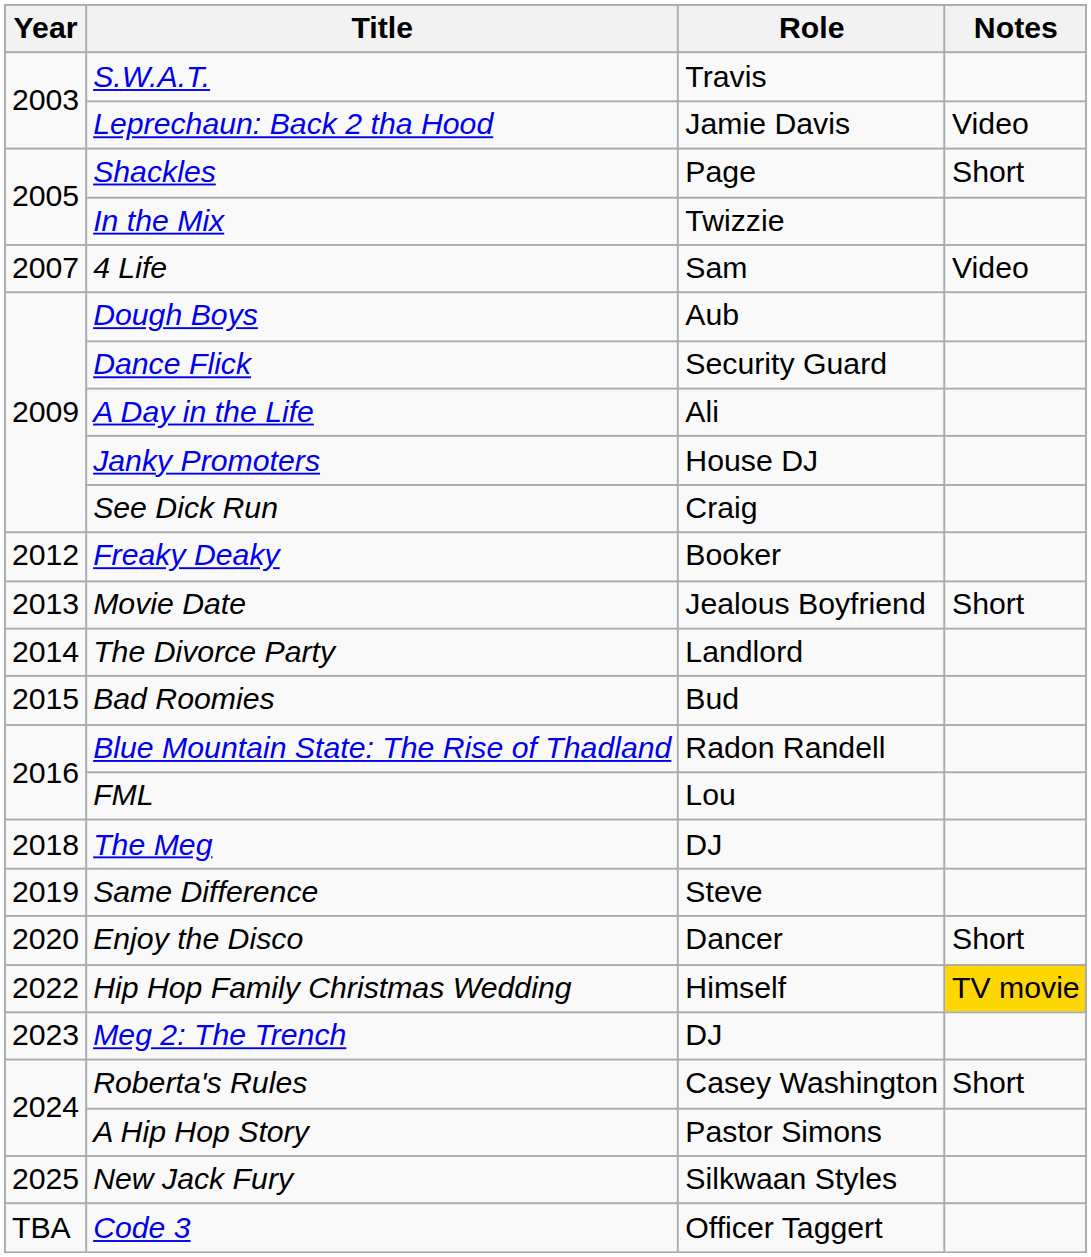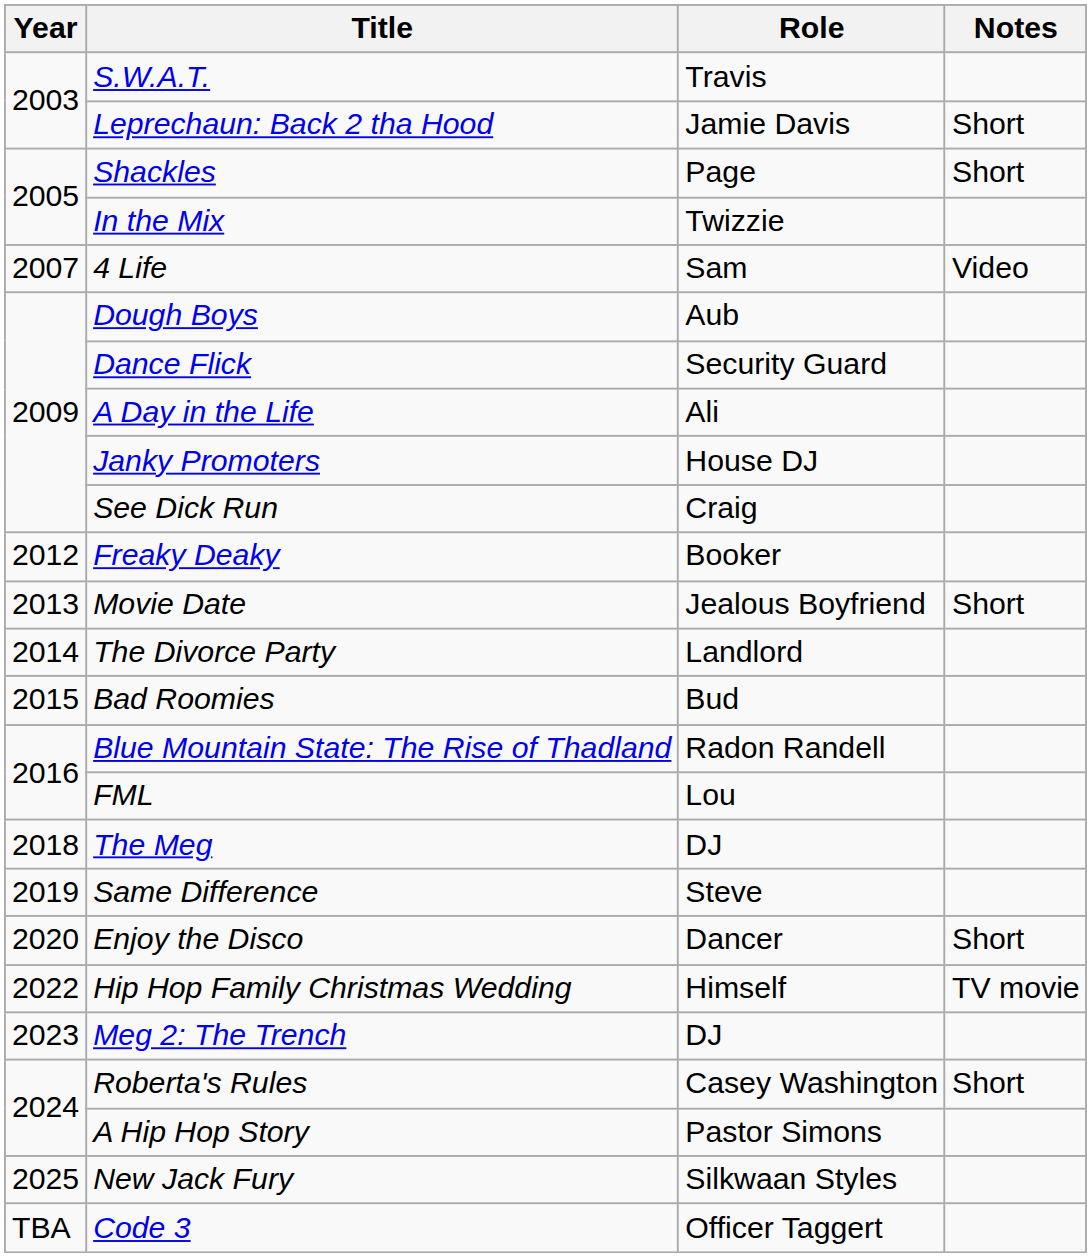Leprechaun: Back 2 tha Hood | Notes: Video -> Short
Hip Hop Family Christmas Wedding | Notes: gold background -> no background
